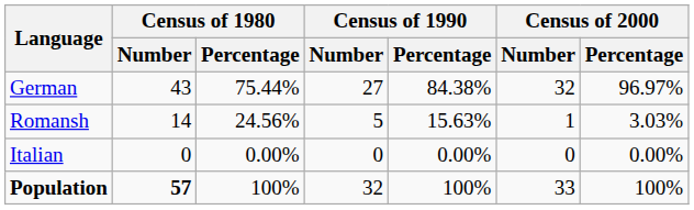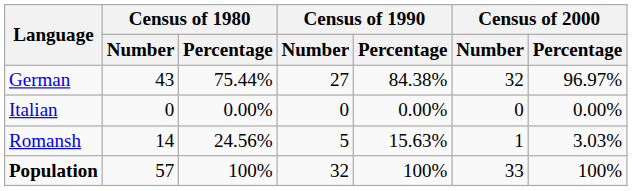rows swapped: Romansh <-> Italian
Population | Census of 1980 / Number: bold -> normal
